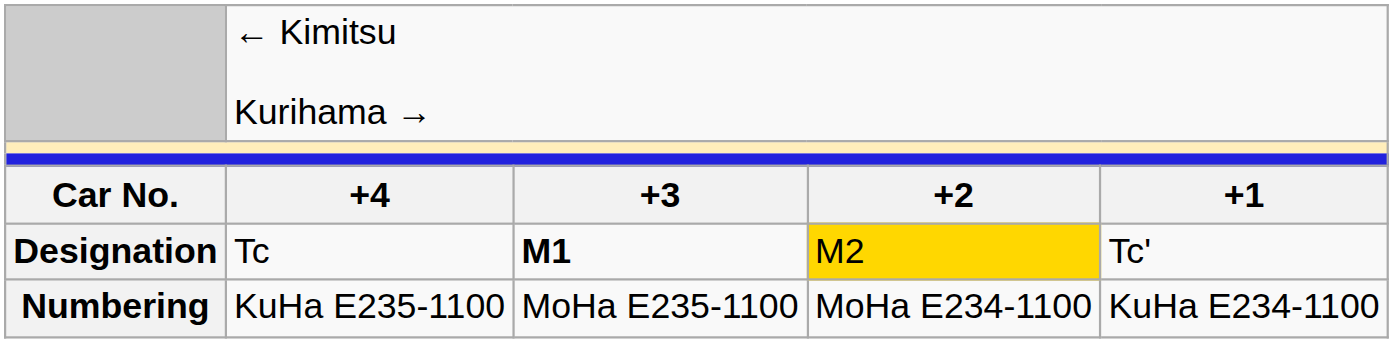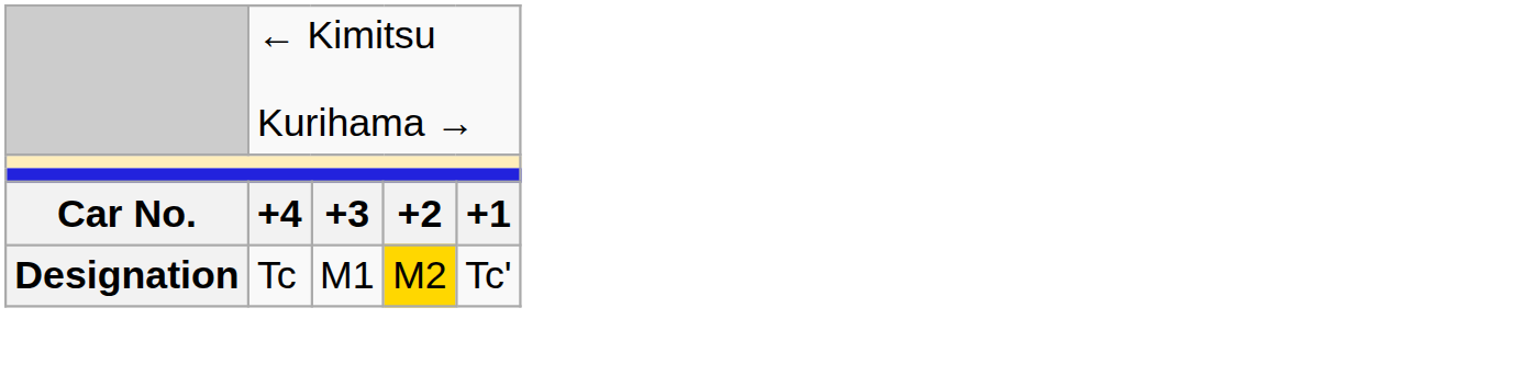Designation | column 3: bold -> normal
- row: Numbering | KuHa E235-1100 | MoHa E235-1100 | MoHa E234-1100 | KuHa E234-1100
